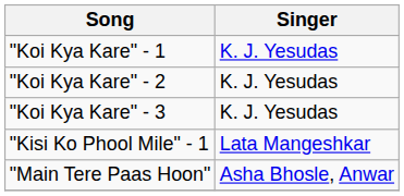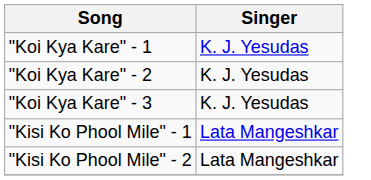+ row: "Kisi Ko Phool Mile" - 2 | Lata Mangeshkar
- row: "Main Tere Paas Hoon" | Asha Bhosle, Anwar
